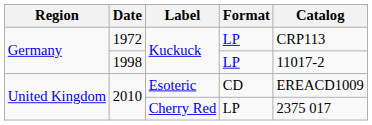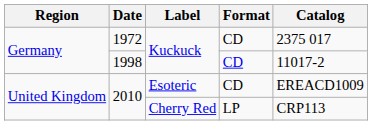1972 | Format: LP -> CD
1972 | Catalog: CRP113 -> 2375 017
1998 | Format: LP -> CD
2010 / Cherry Red | Catalog: 2375 017 -> CRP113
